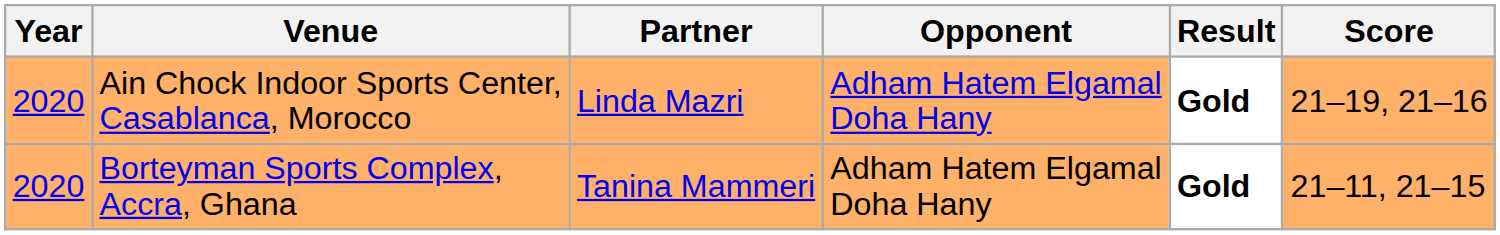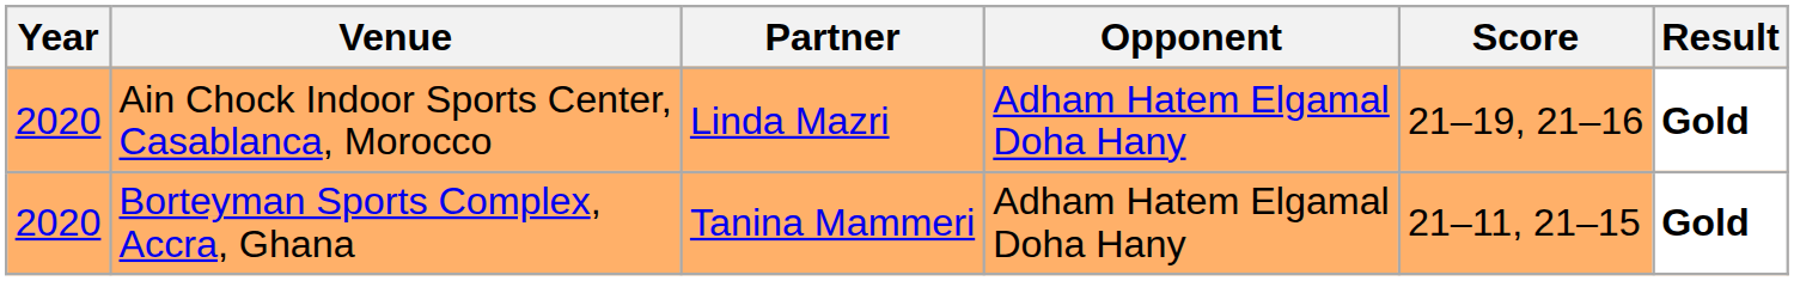columns swapped: Score <-> Result
